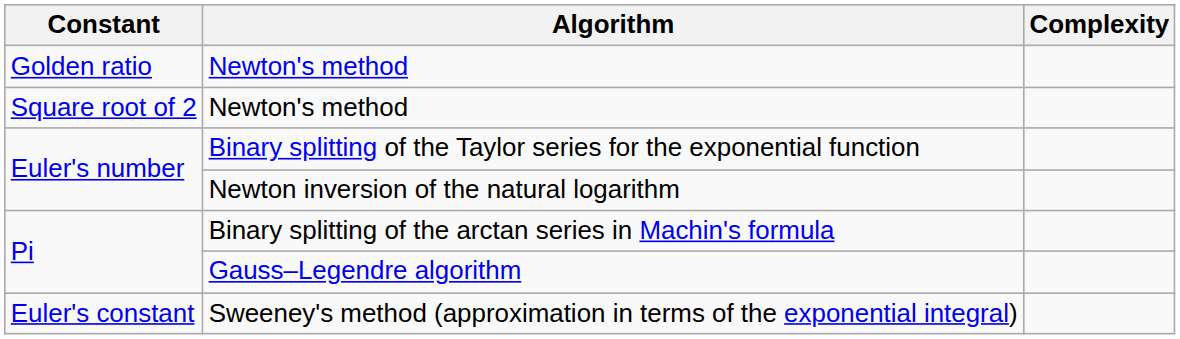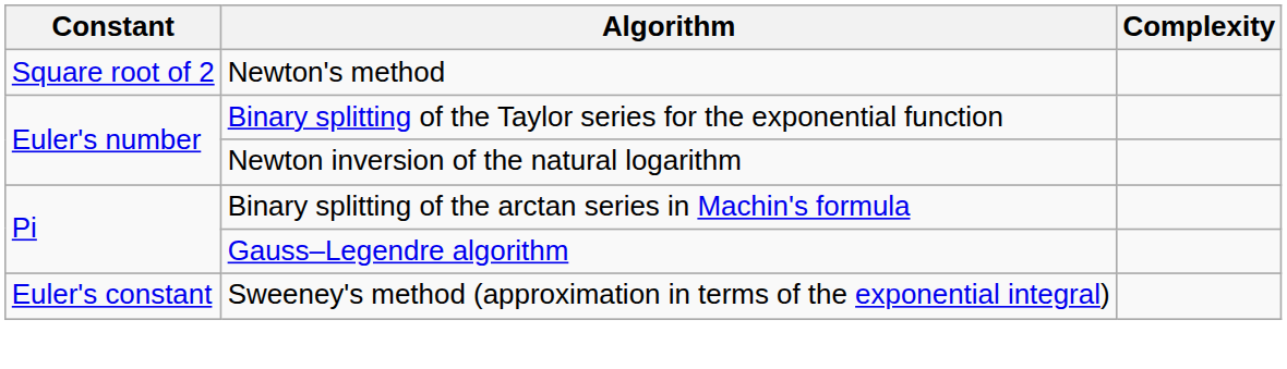- row: Golden ratio | Newton's method
